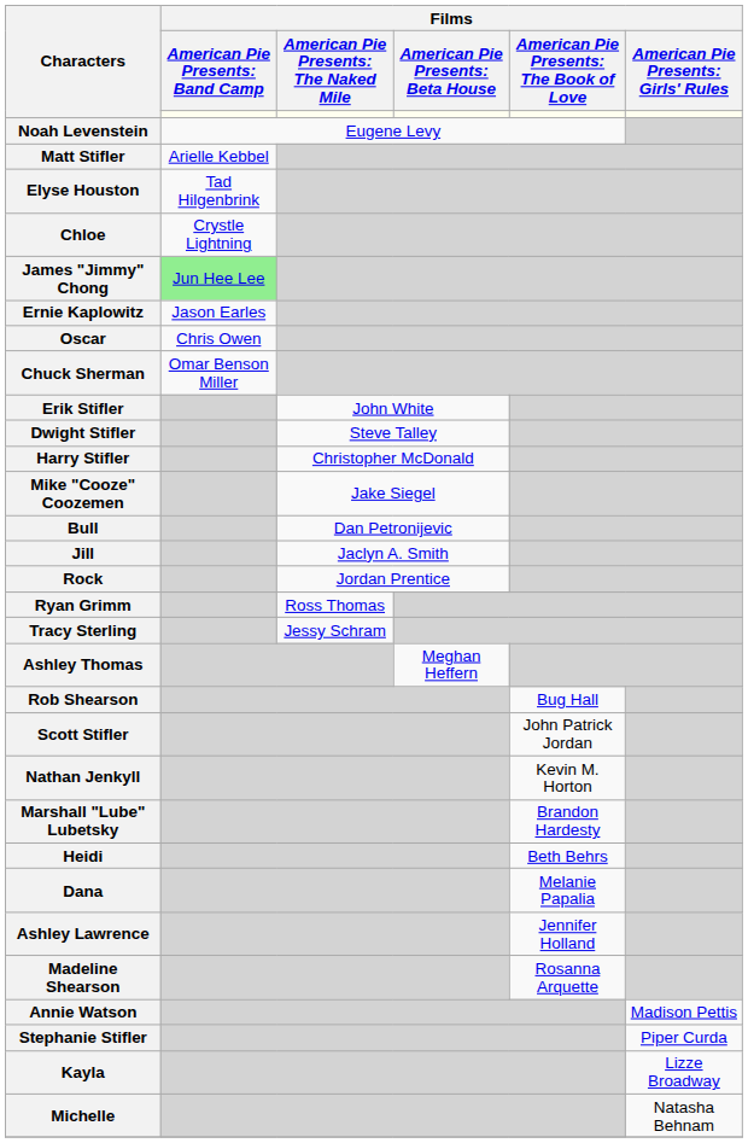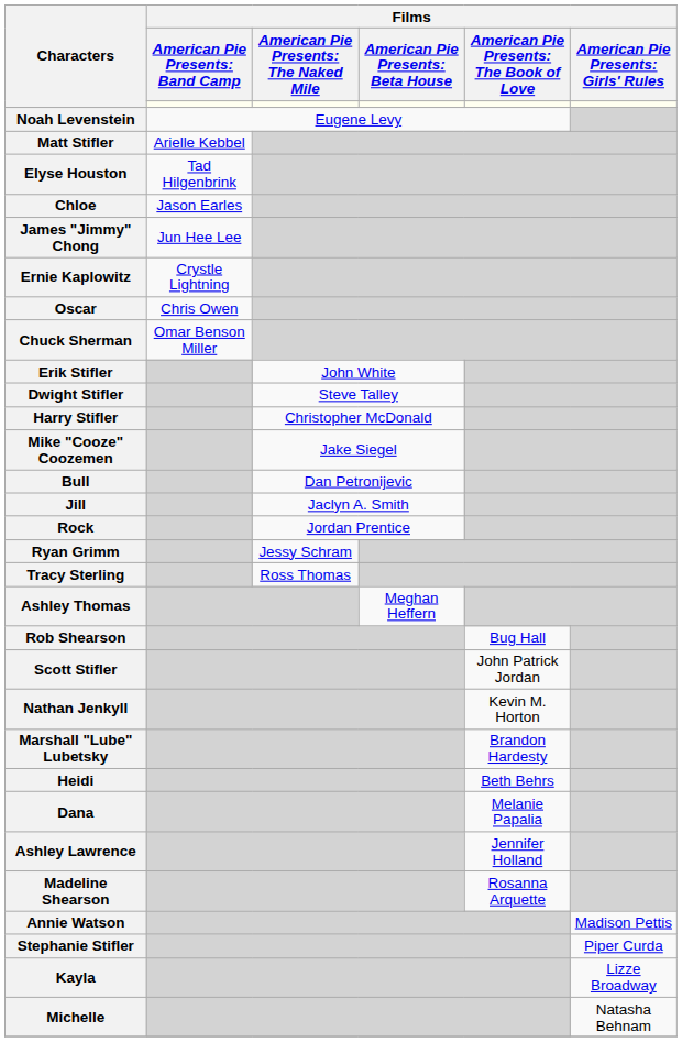Chloe | column 2: Crystle Lightning -> Jason Earles
James "Jimmy" Chong | column 2: lightgreen background -> no background
Ernie Kaplowitz | column 2: Jason Earles -> Crystle Lightning
Ryan Grimm | column 3: Ross Thomas -> Jessy Schram
Tracy Sterling | column 3: Jessy Schram -> Ross Thomas
